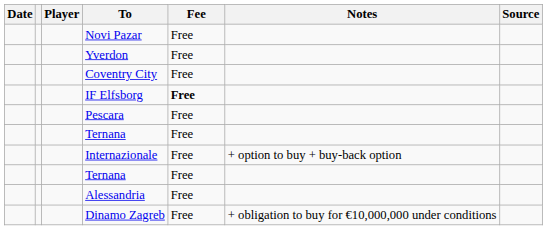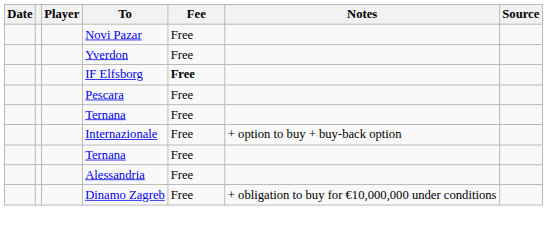- row: Coventry City | Free
